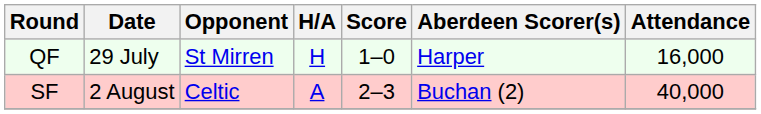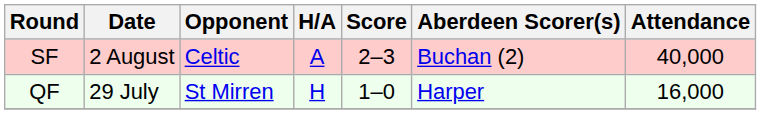rows swapped: QF <-> SF
